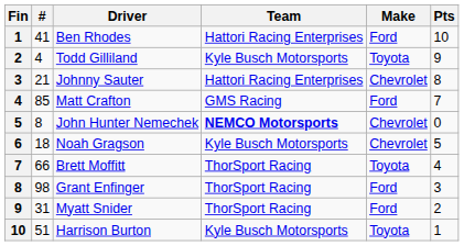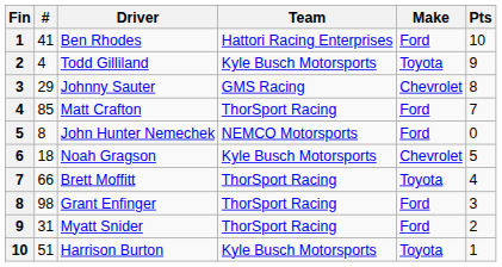Johnny Sauter | #: 21 -> 29
Johnny Sauter | Team: Hattori Racing Enterprises -> GMS Racing
Matt Crafton | Team: GMS Racing -> ThorSport Racing
John Hunter Nemechek | Team: bold -> normal
John Hunter Nemechek | Make: Chevrolet -> Ford
